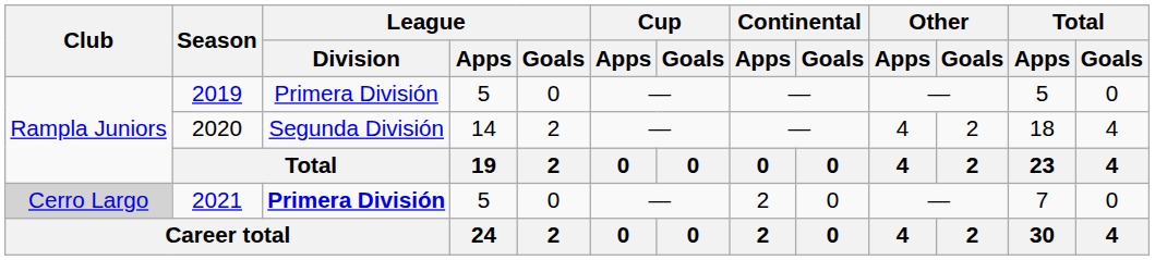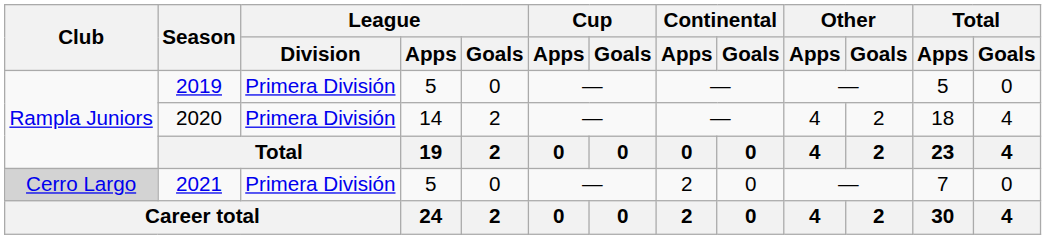2020 | League / Division: Segunda División -> Primera División
2021 | League / Division: bold -> normal
